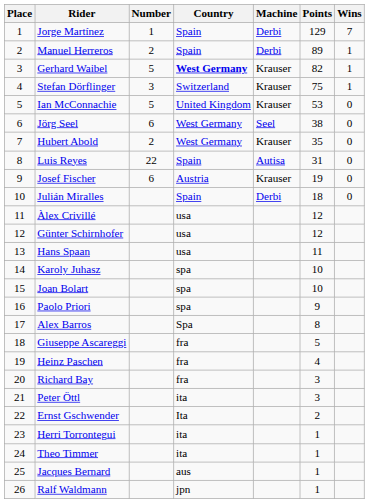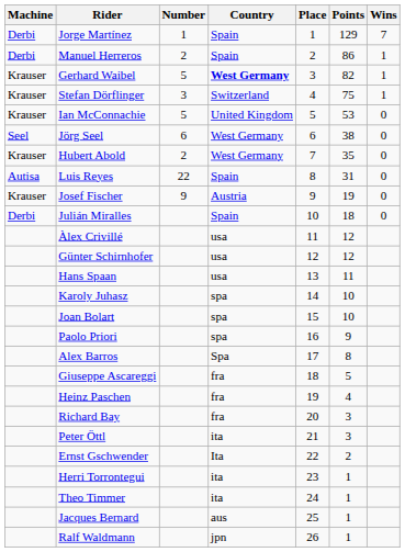columns swapped: Place <-> Machine
Manuel Herreros | Points: 89 -> 86
Josef Fischer | Number: 6 -> 9
